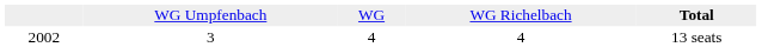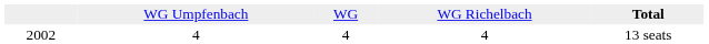2002 | column 2: 3 -> 4
